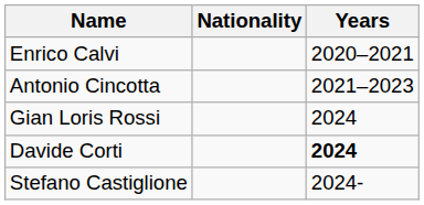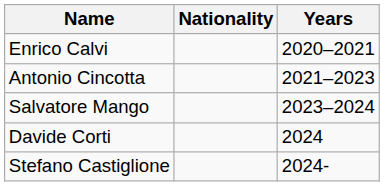+ row: Salvatore Mango | 2023–2024
- row: Gian Loris Rossi | 2024
Davide Corti | Years: bold -> normal
